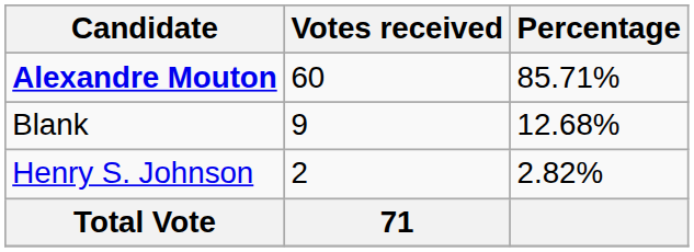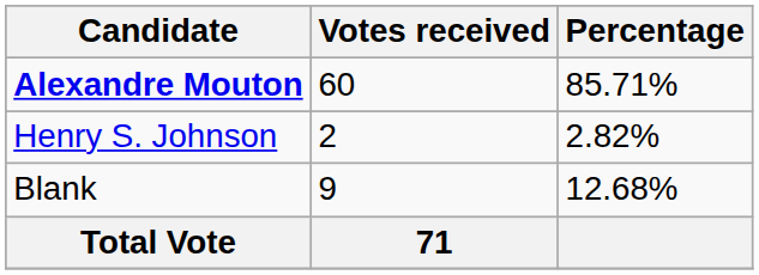rows swapped: Henry S. Johnson <-> Blank
